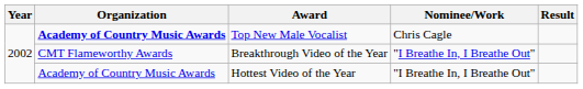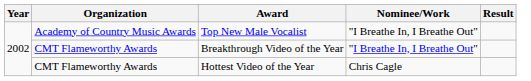Top New Male Vocalist | Organization: bold -> normal
Top New Male Vocalist | Nominee/Work: Chris Cagle -> "I Breathe In, I Breathe Out"
Hottest Video of the Year | Organization: Academy of Country Music Awards -> CMT Flameworthy Awards
Hottest Video of the Year | Nominee/Work: "I Breathe In, I Breathe Out" -> Chris Cagle
